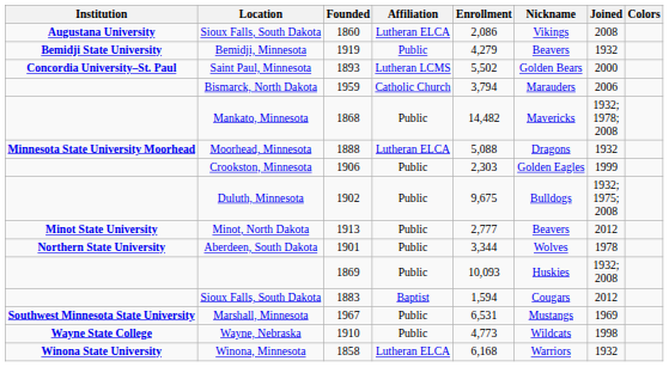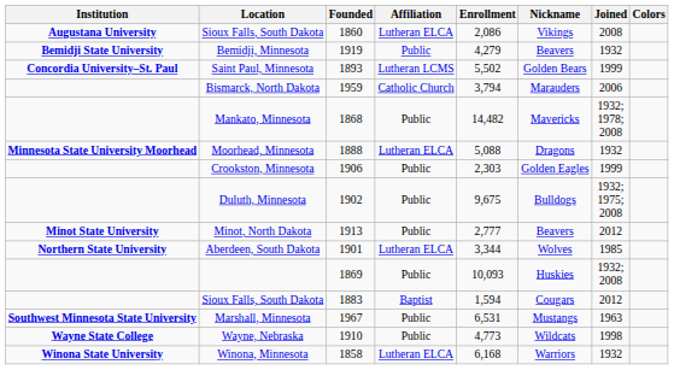Saint Paul, Minnesota | Joined: 2000 -> 1999
Aberdeen, South Dakota | Affiliation: Public -> Lutheran ELCA
Aberdeen, South Dakota | Joined: 1978 -> 1985
Marshall, Minnesota | Joined: 1969 -> 1963
